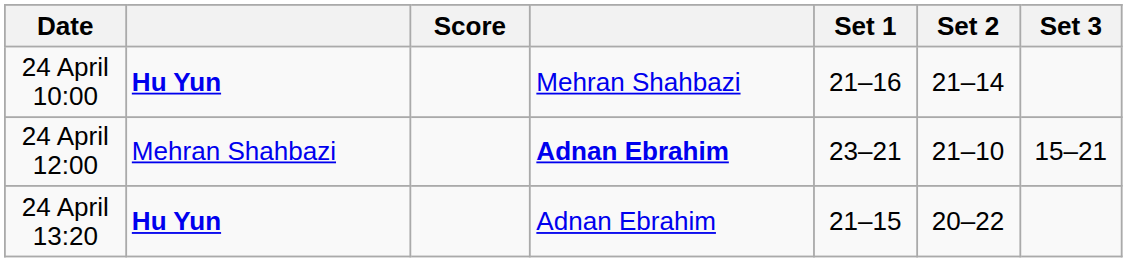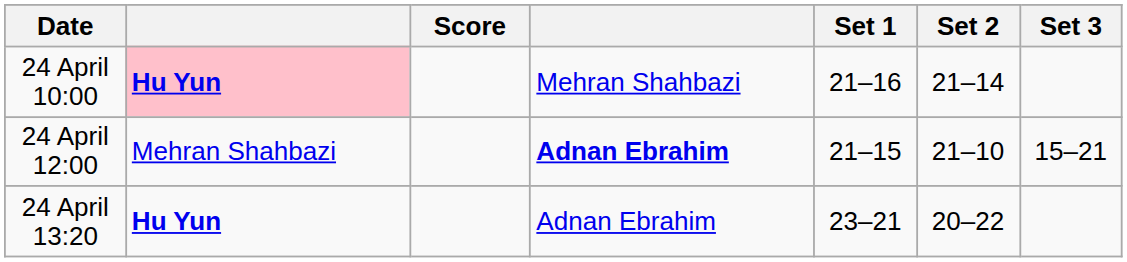24 April 10:00 | column 2: no background -> pink background
24 April 12:00 | Set 1: 23–21 -> 21–15
24 April 13:20 | Set 1: 21–15 -> 23–21
